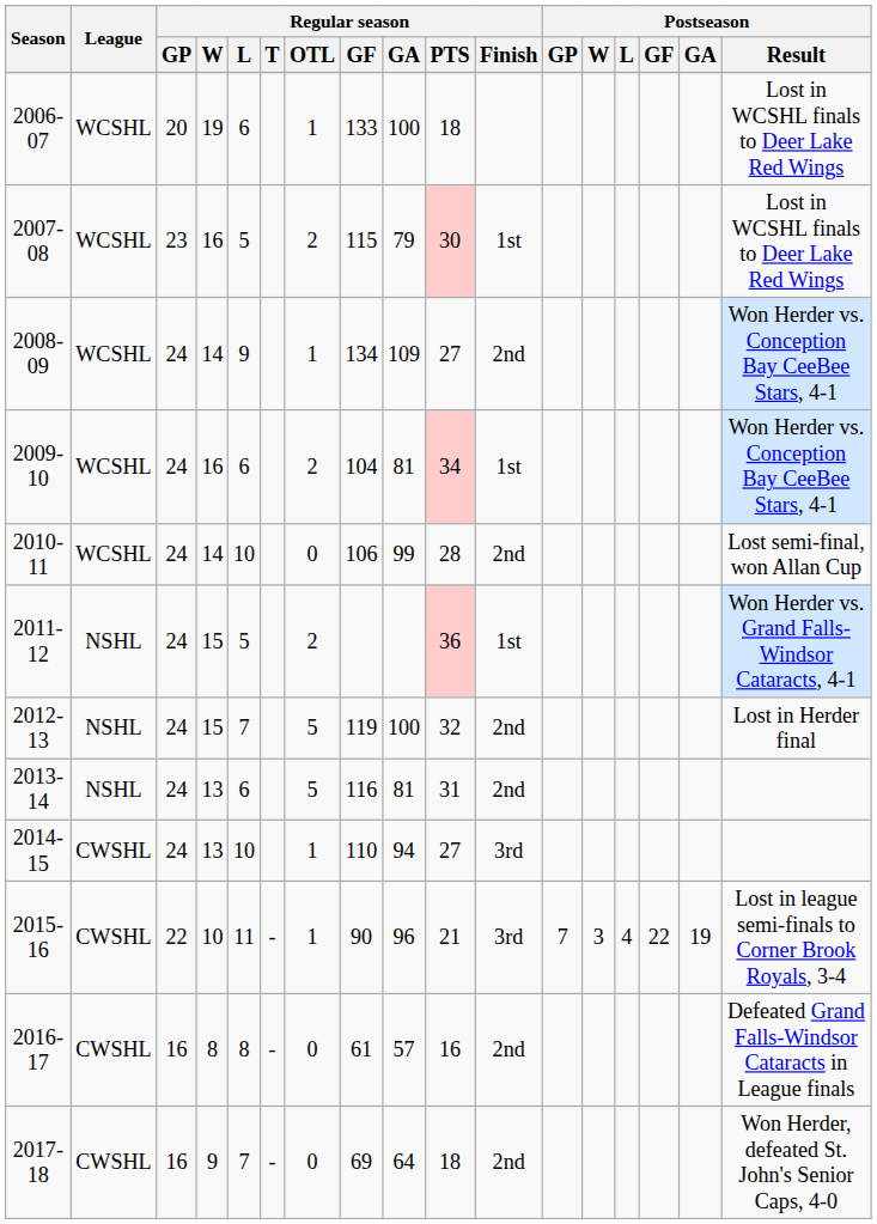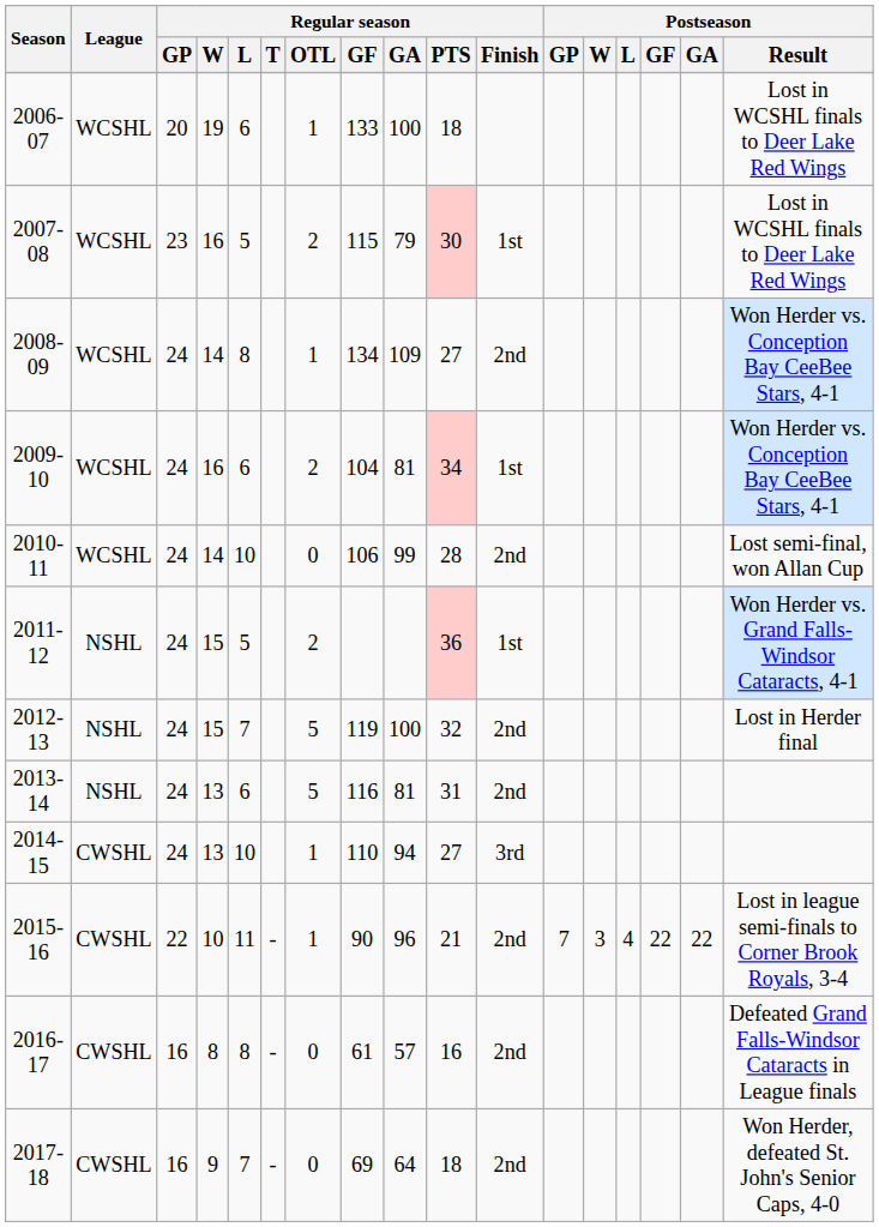2008-09 | Regular season / L: 9 -> 8
2015-16 | Regular season / Finish: 3rd -> 2nd
2015-16 | Postseason / GA: 19 -> 22
